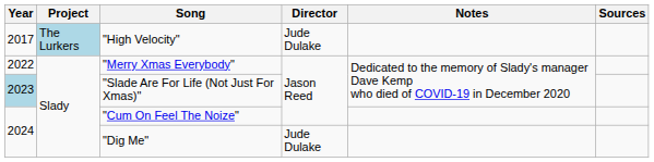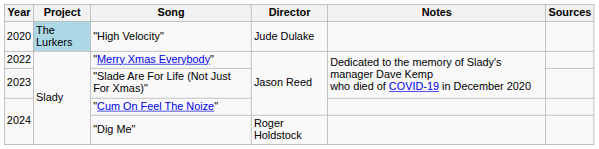"High Velocity" | Year: 2017 -> 2020
"Slade Are For Life (Not Just For Xmas)" | Year: lightblue background -> no background
"Dig Me" | Director: Jude Dulake -> Roger Holdstock
